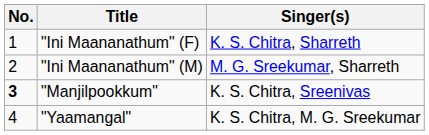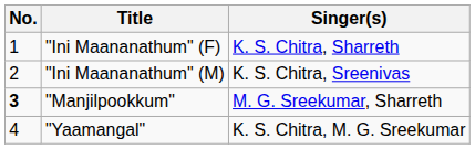"Ini Maananathum" (M) | Singer(s): M. G. Sreekumar, Sharreth -> K. S. Chitra, Sreenivas
"Manjilpookkum" | Singer(s): K. S. Chitra, Sreenivas -> M. G. Sreekumar, Sharreth
